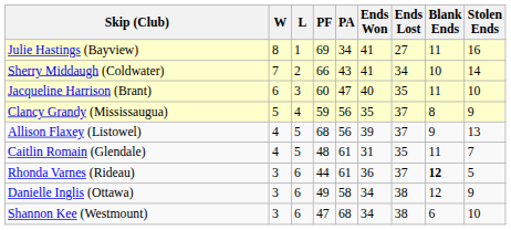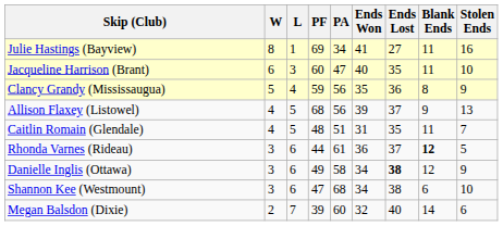- row: Sherry Middaugh (Coldwater) | 7 | 2 | 66 | 43 | 41 | 34 | 10 | 14
Clancy Grandy (Mississaugua) | Ends Lost: 37 -> 36
Caitlin Romain (Glendale) | PA: 61 -> 51
Danielle Inglis (Ottawa) | Ends Lost: normal -> bold
+ row: Megan Balsdon (Dixie) | 2 | 7 | 39 | 60 | 32 | 40 | 14 | 6
